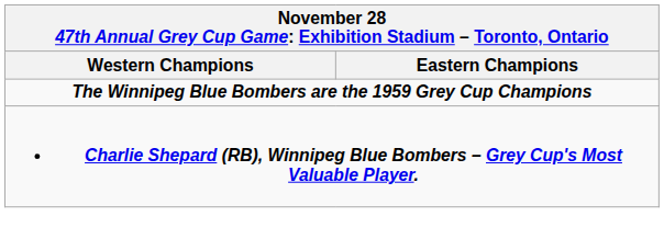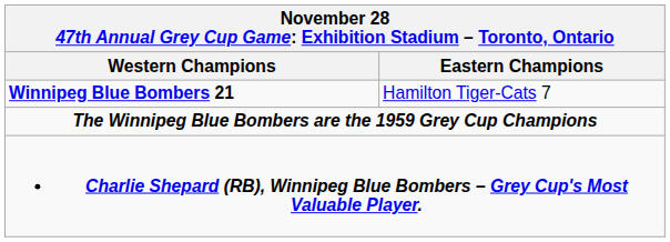+ row: Winnipeg Blue Bombers 21 | Hamilton Tiger-Cats 7
